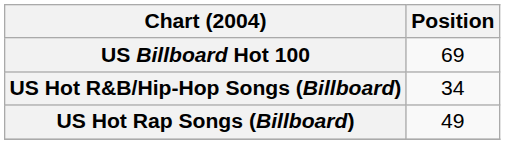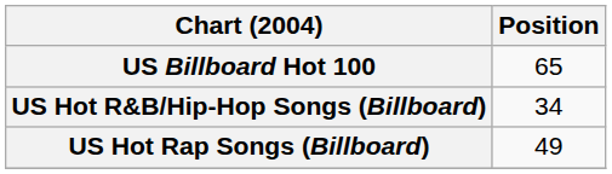US Billboard Hot 100 | Position: 69 -> 65
